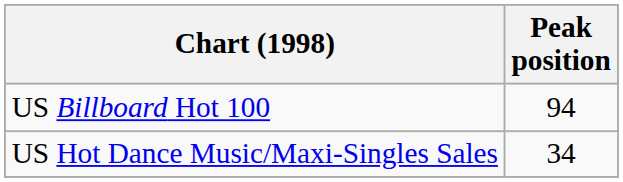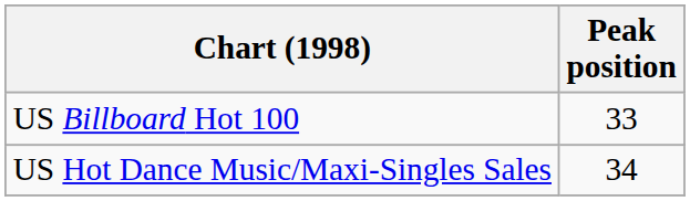US Billboard Hot 100 | Peak position: 94 -> 33
